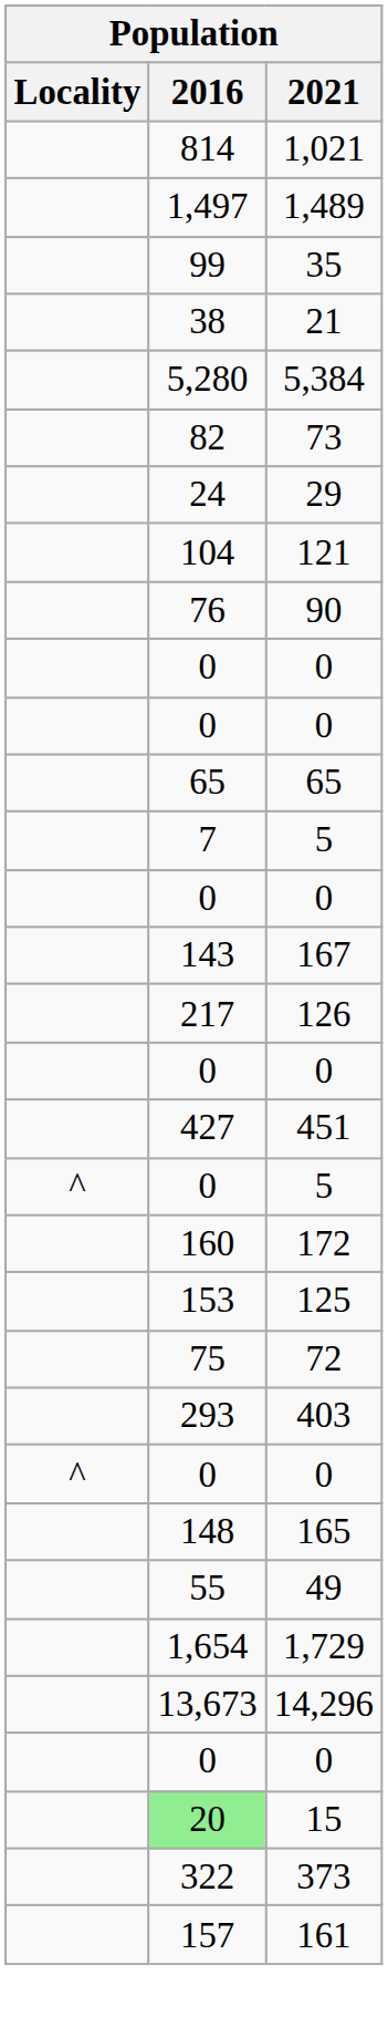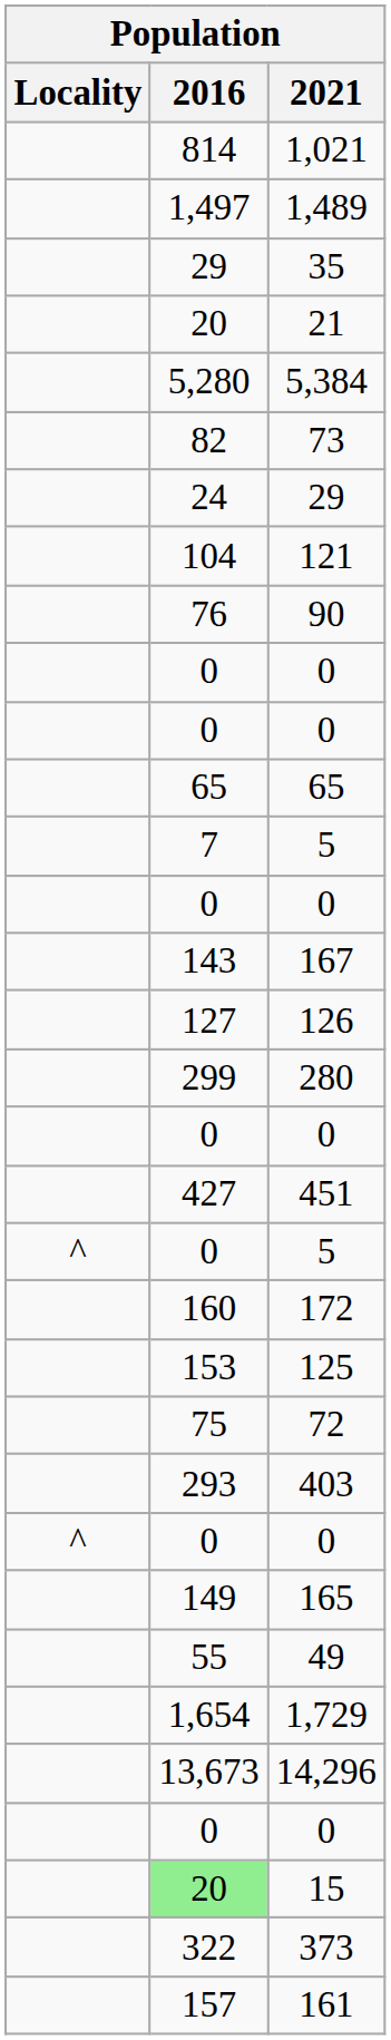35 | 2016: 99 -> 29
21 | 2016: 38 -> 20
126 | 2016: 217 -> 127
+ row: 299 | 280
165 | 2016: 148 -> 149
